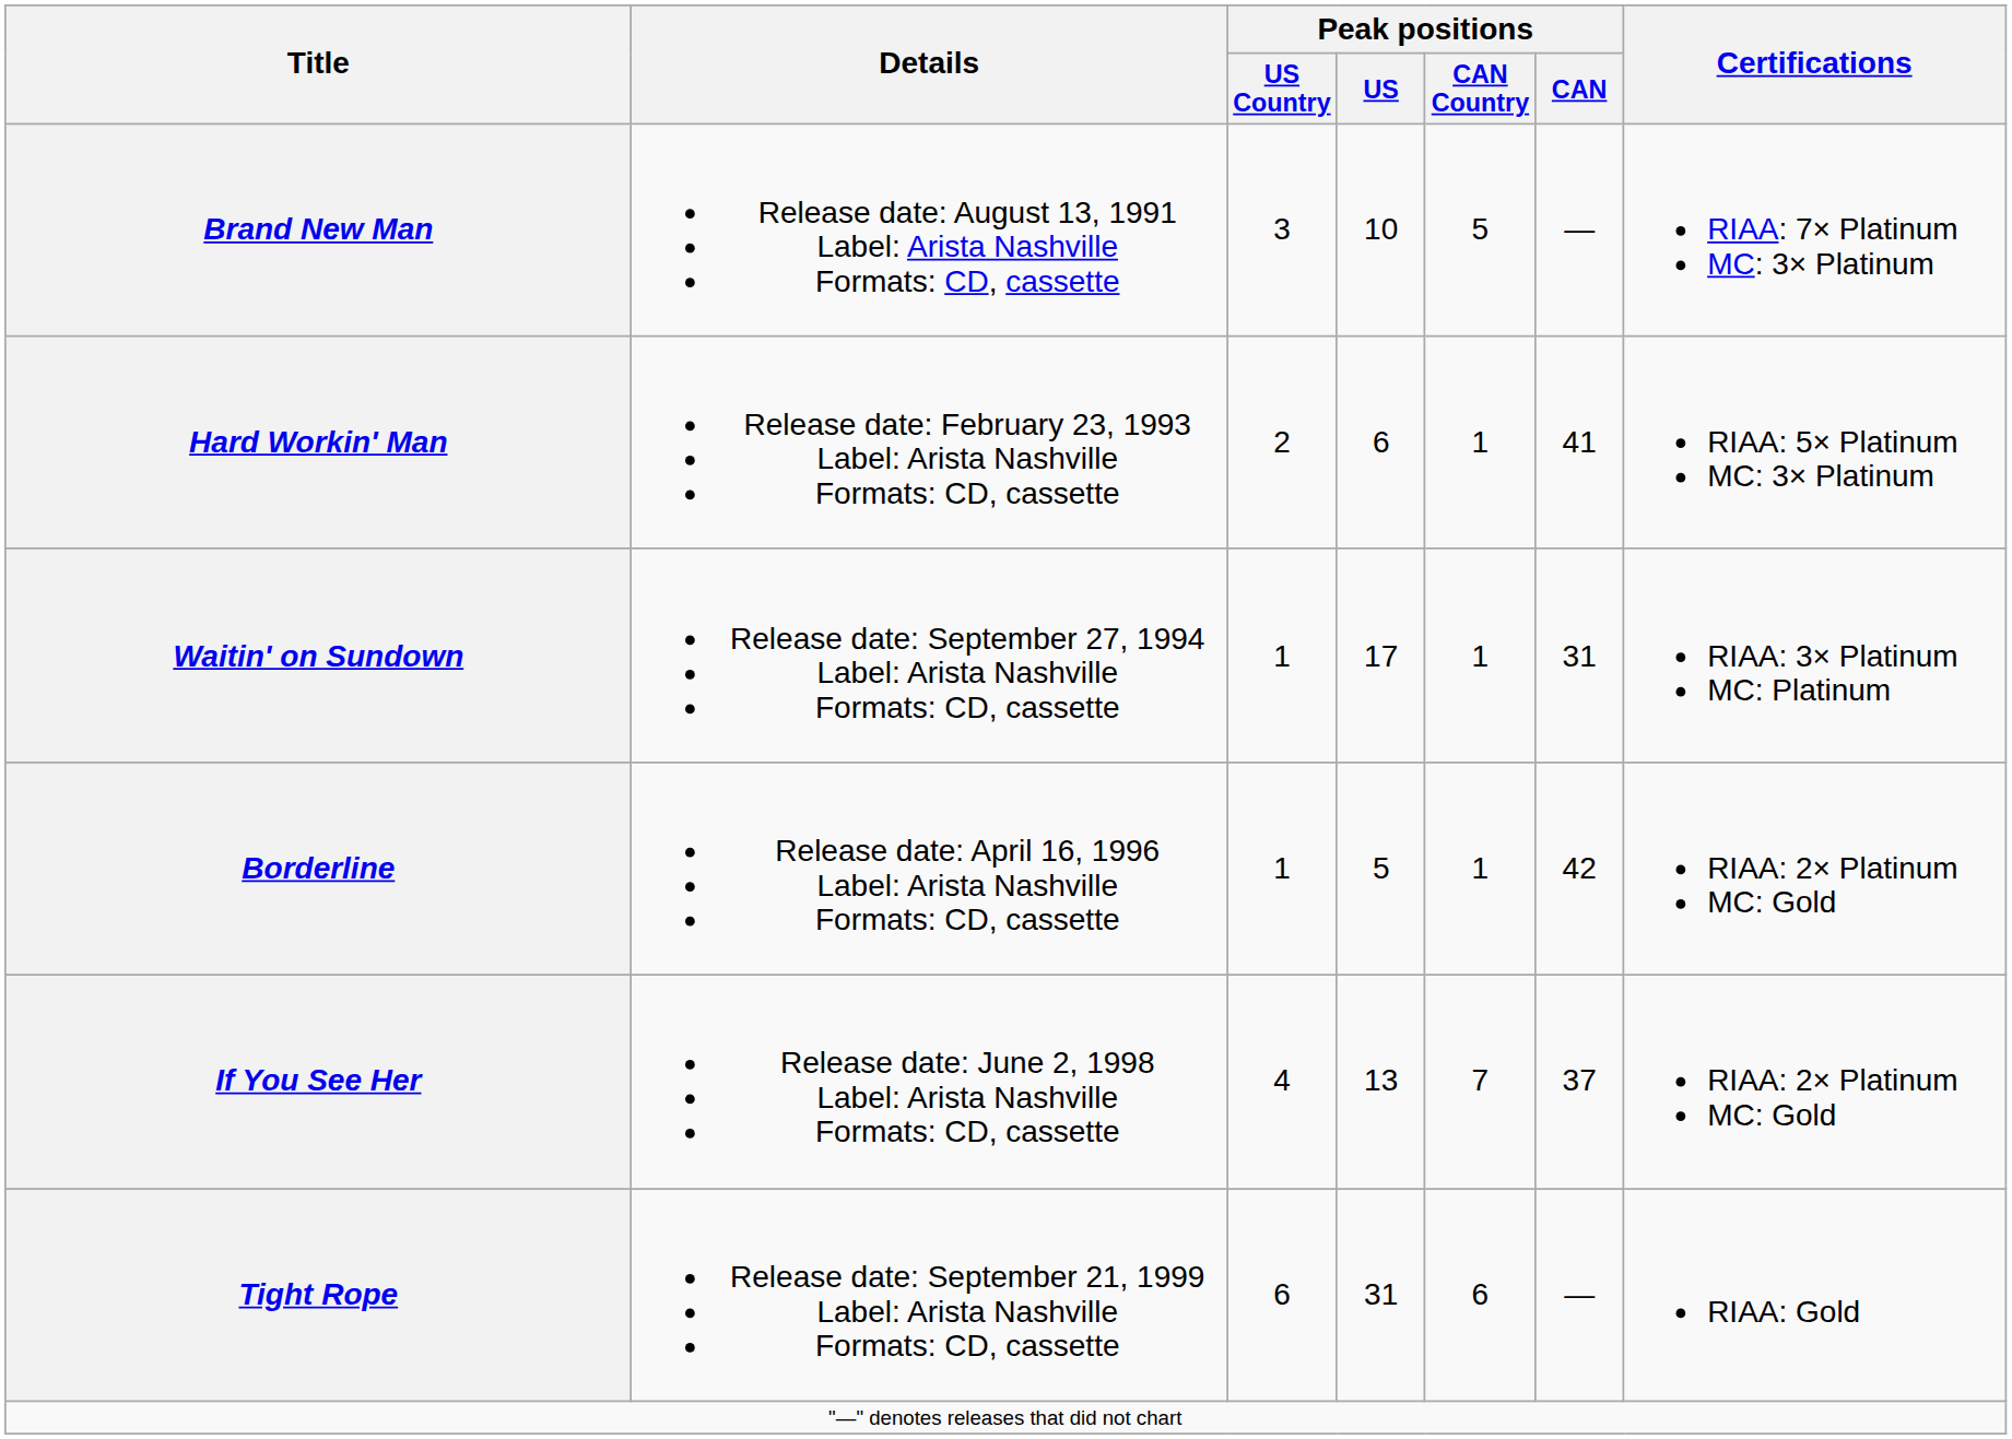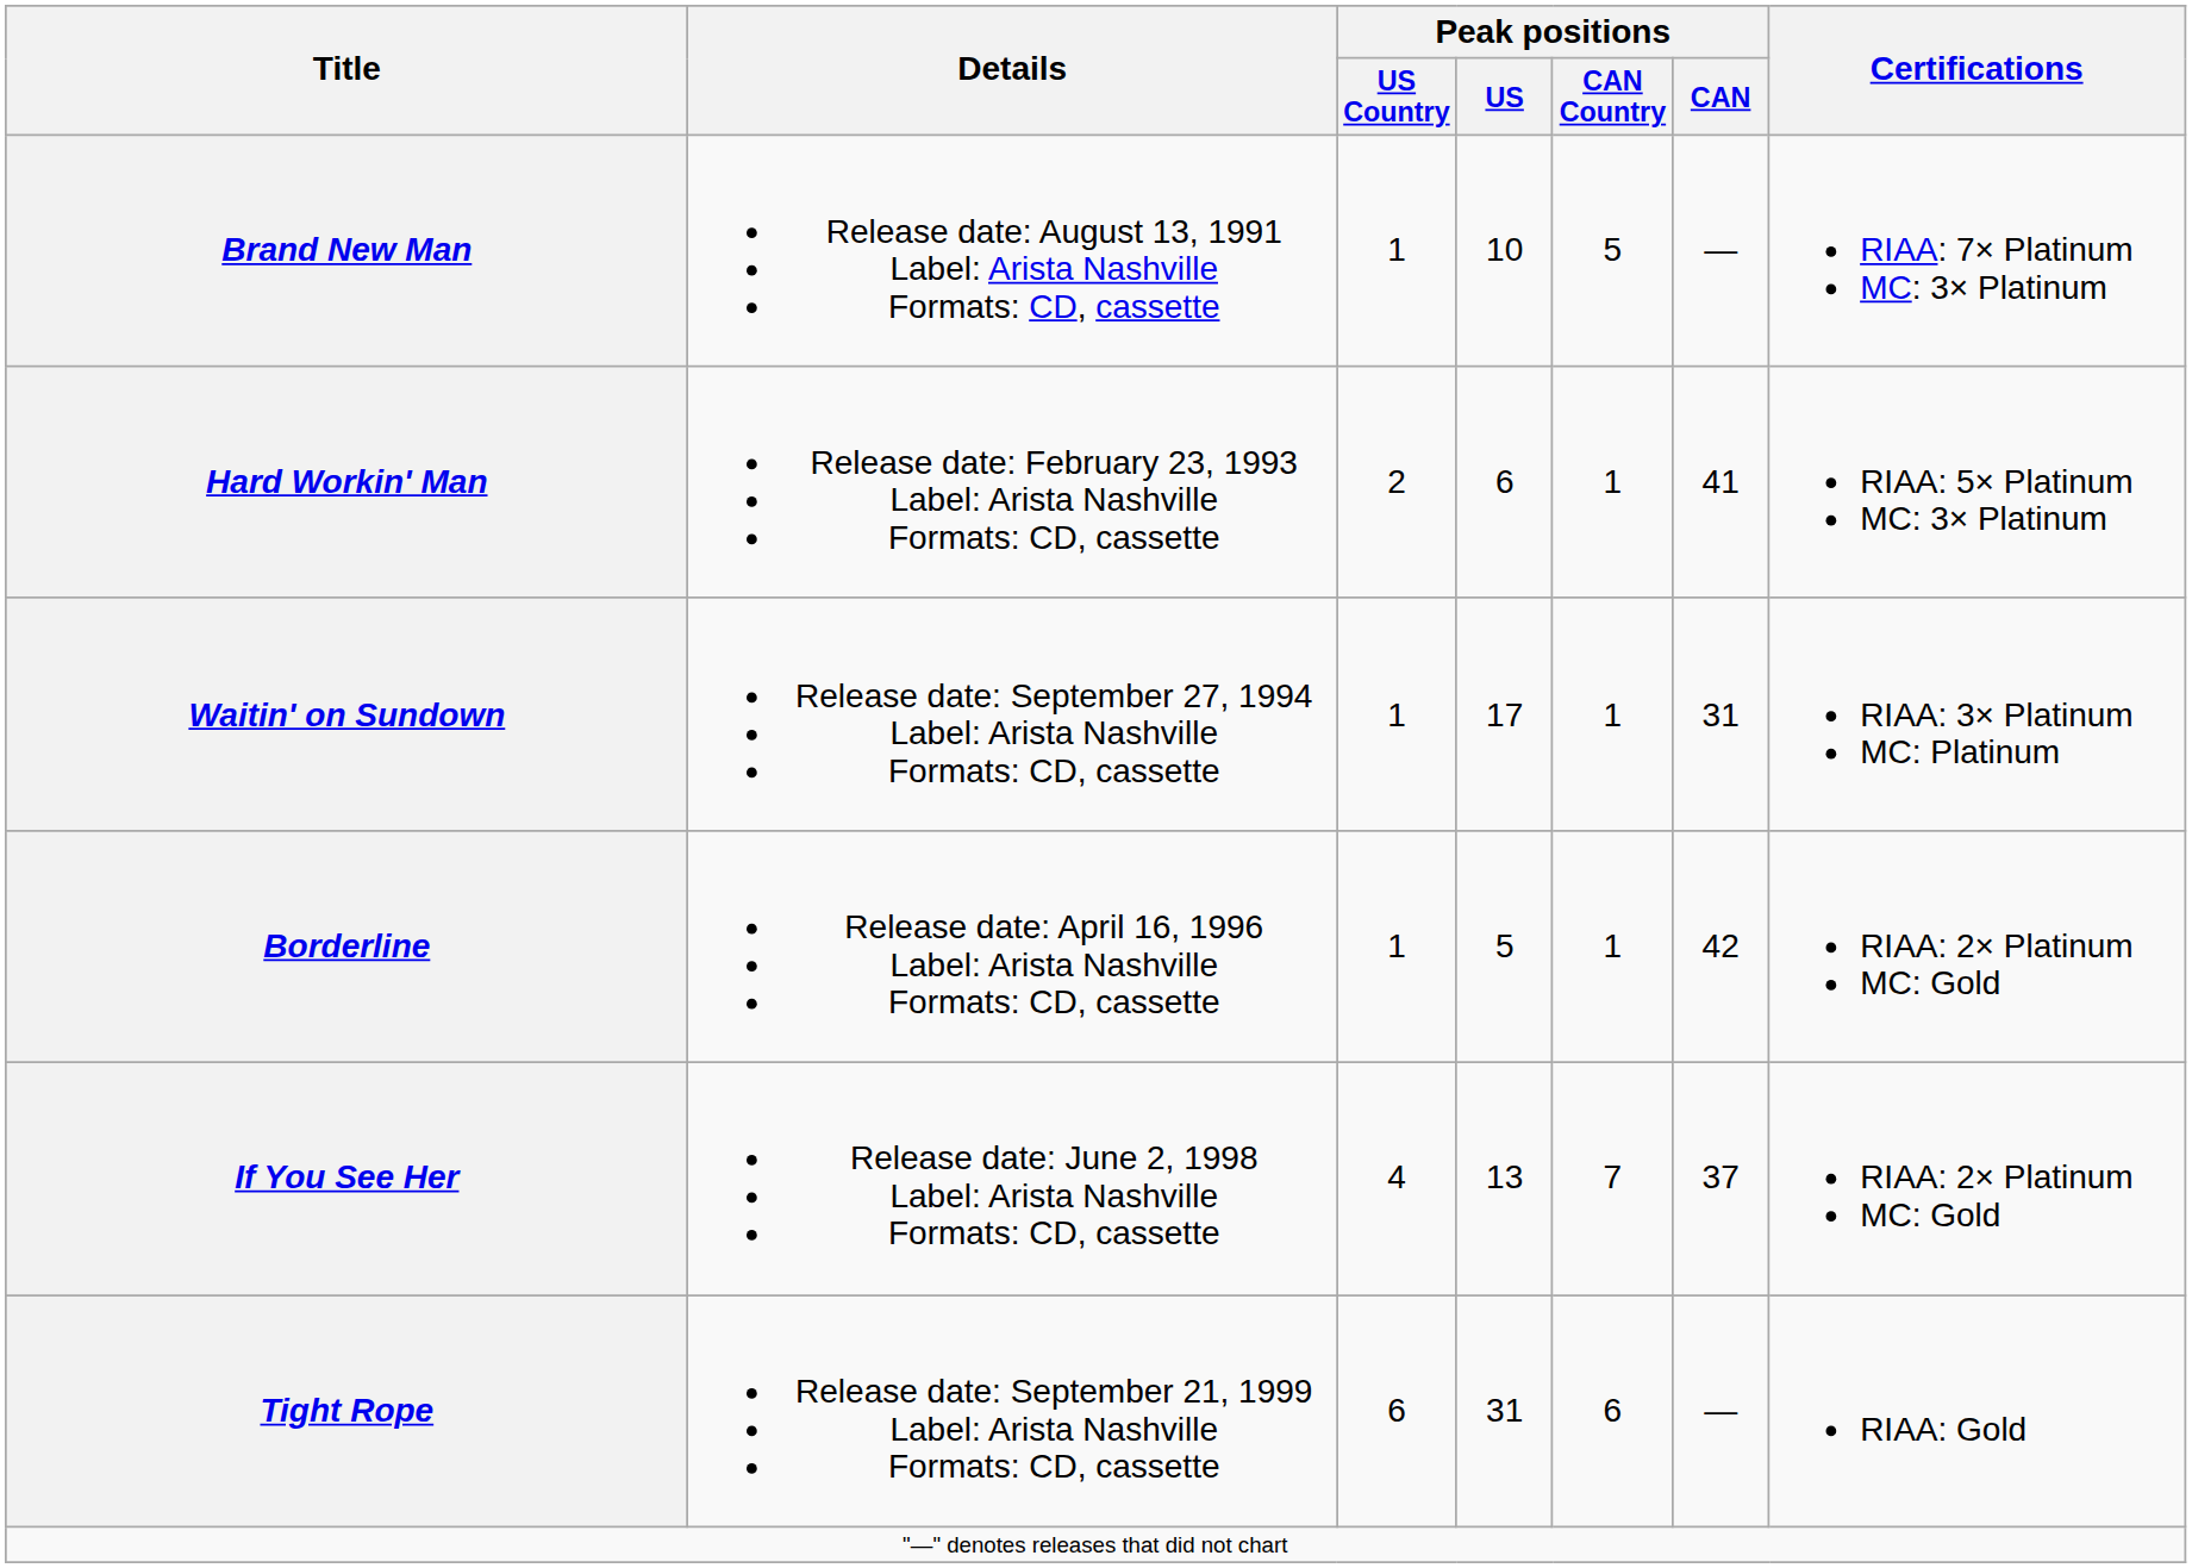Brand New Man | Peak positions / US Country: 3 -> 1
